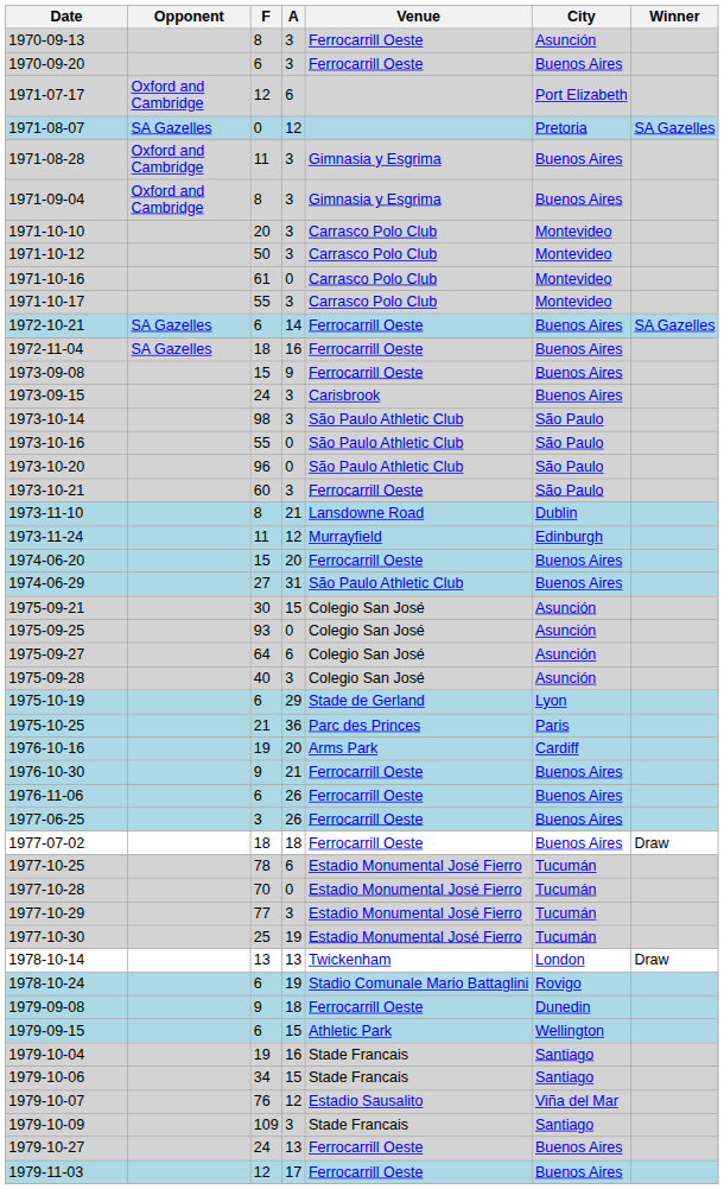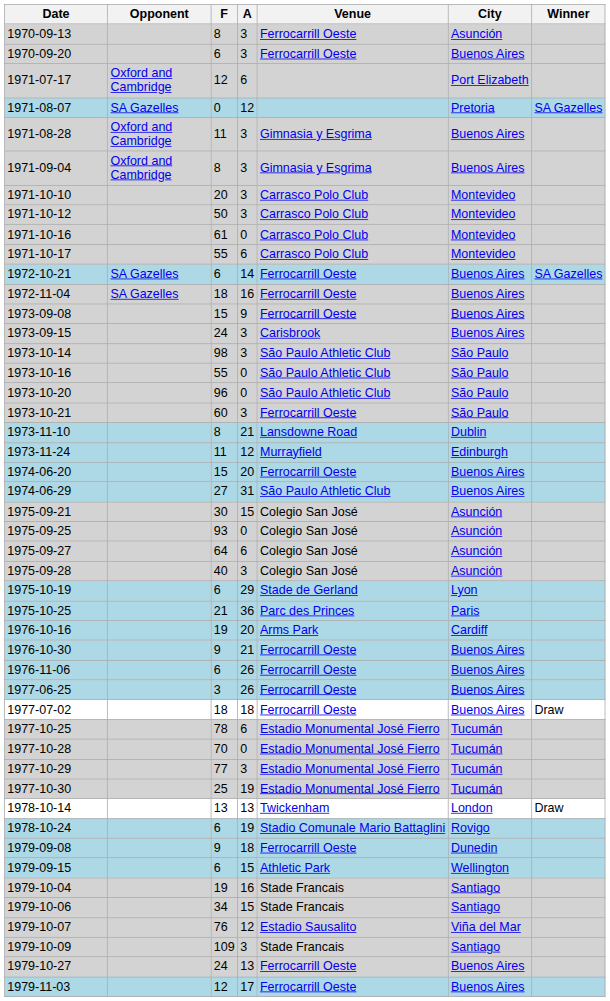1971-10-17 | A: 3 -> 6
